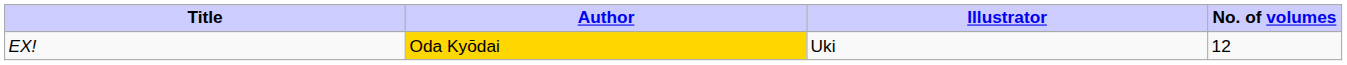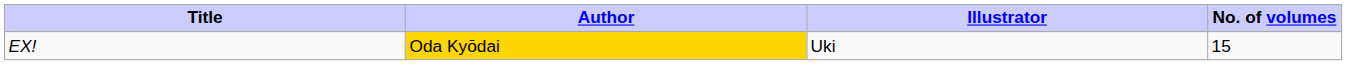EX! | No. of volumes: 12 -> 15
